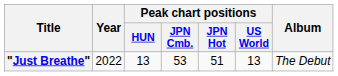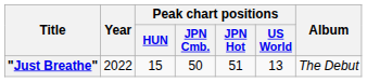"Just Breathe" | Peak chart positions / HUN: 13 -> 15
"Just Breathe" | Peak chart positions / JPN Cmb.: 53 -> 50
